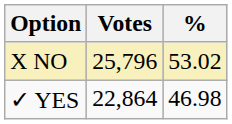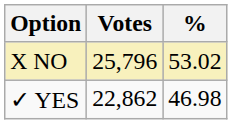✓ YES | Votes: 22,864 -> 22,862
